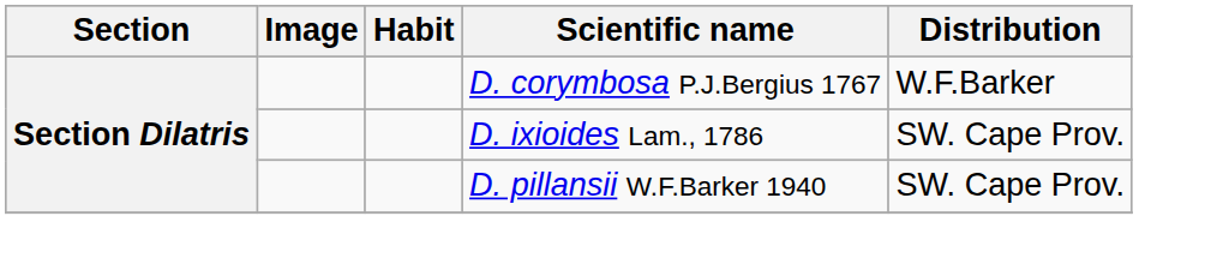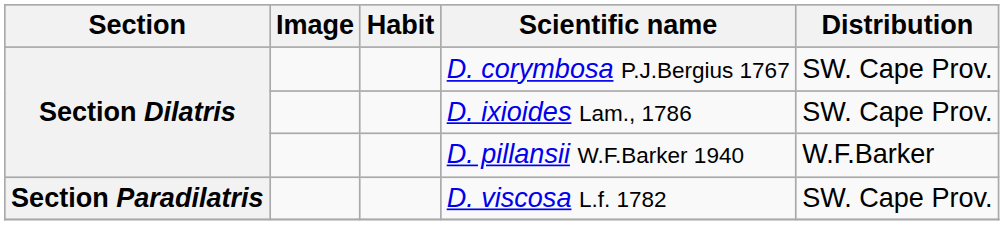D. corymbosa P.J.Bergius 1767 | Distribution: W.F.Barker -> SW. Cape Prov.
D. pillansii W.F.Barker 1940 | Distribution: SW. Cape Prov. -> W.F.Barker
+ row: Section Paradilatris | D. viscosa L.f. 1782 | SW. Cape Prov.
